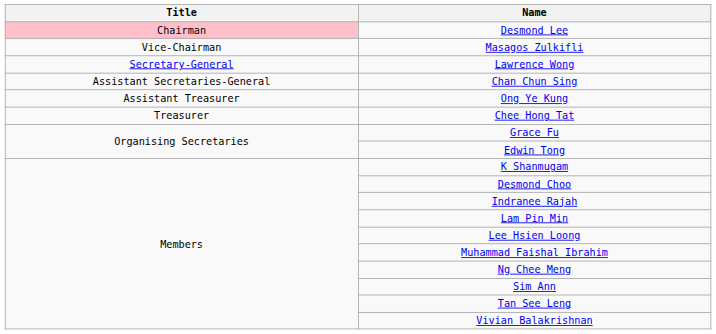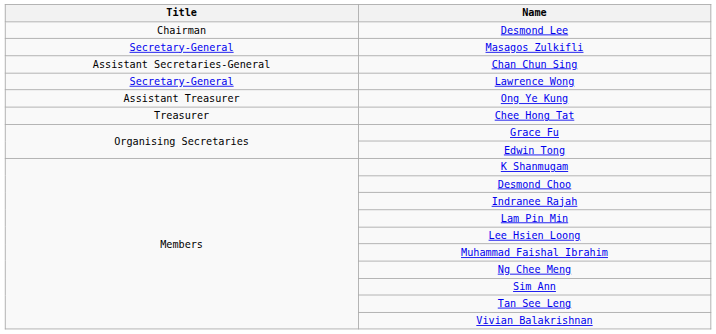Desmond Lee | Title: pink background -> no background
Masagos Zulkifli | Title: Vice-Chairman -> Secretary-General
rows swapped: Lawrence Wong <-> Chan Chun Sing
